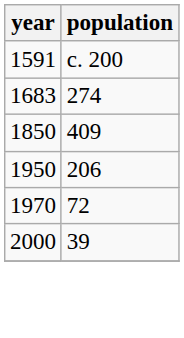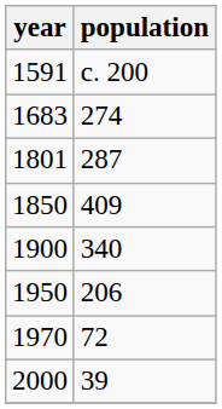+ row: 1801 | 287
+ row: 1900 | 340
